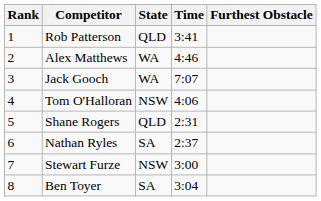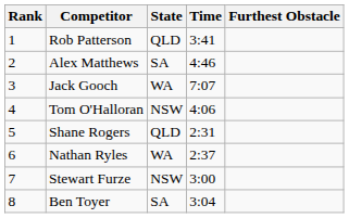Alex Matthews | State: WA -> SA
Nathan Ryles | State: SA -> WA
